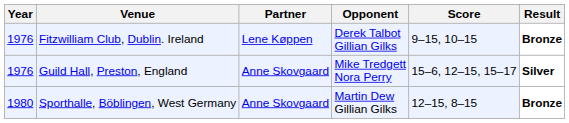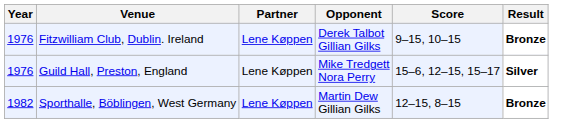Guild Hall, Preston, England | Partner: Anne Skovgaard -> Lene Køppen
Sporthalle, Böblingen, West Germany | Year: 1980 -> 1982
Sporthalle, Böblingen, West Germany | Partner: Anne Skovgaard -> Lene Køppen
